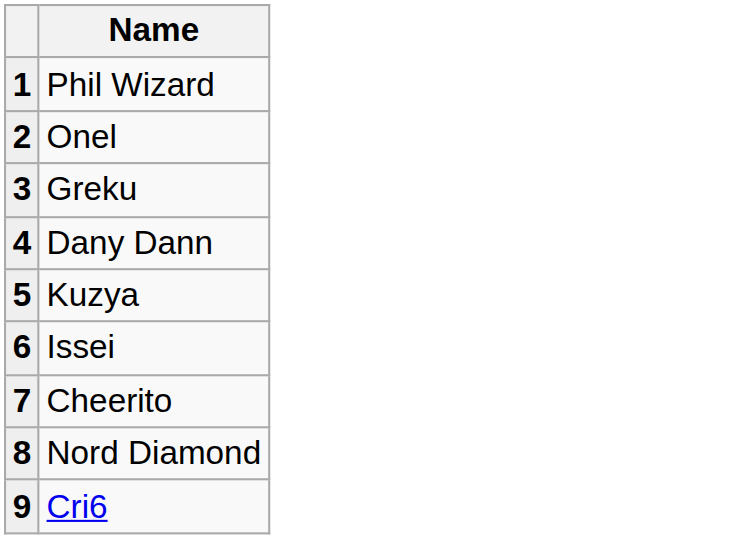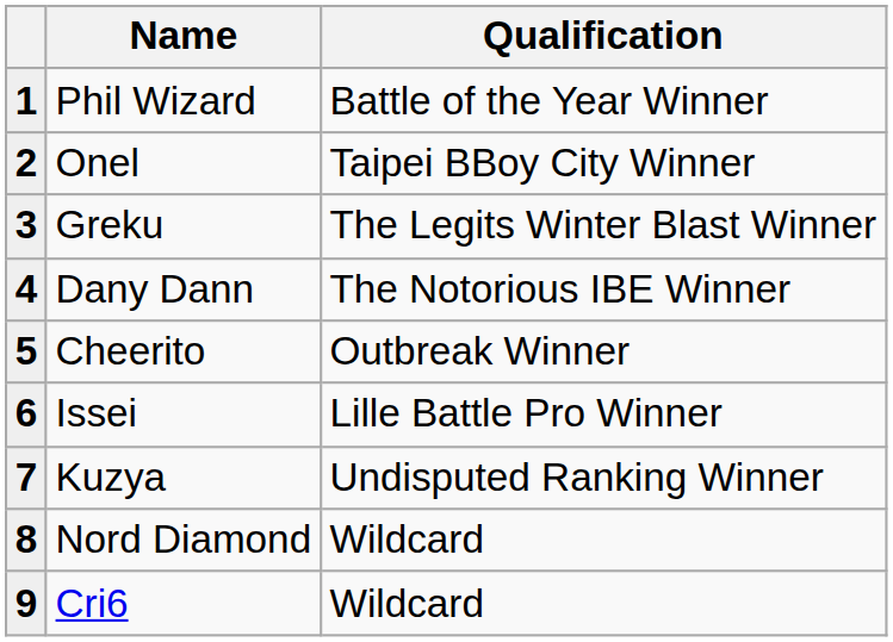+ column: Qualification | Battle of the Year Winner | Taipei BBoy City Winner | The Legits Winter Blast Winner | The Notorious IBE Winner | Outbreak Winner | Lille Battle Pro Winner | Undisputed Ranking Winner | Wildcard | Wildcard
5 | Name: Kuzya -> Cheerito
7 | Name: Cheerito -> Kuzya
